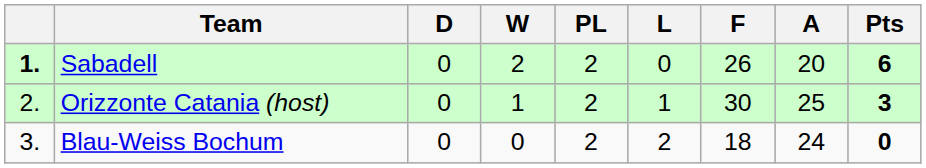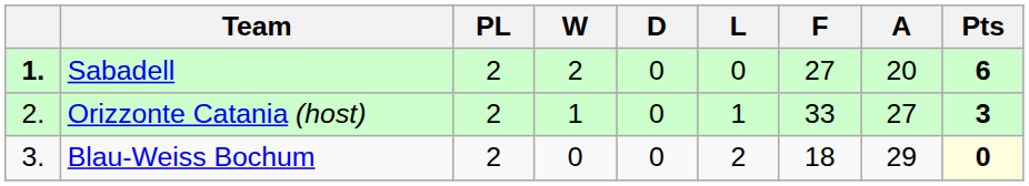columns swapped: PL <-> D
Sabadell | F: 26 -> 27
Orizzonte Catania (host) | F: 30 -> 33
Orizzonte Catania (host) | A: 25 -> 27
Blau-Weiss Bochum | A: 24 -> 29
Blau-Weiss Bochum | Pts: no background -> lightyellow background
